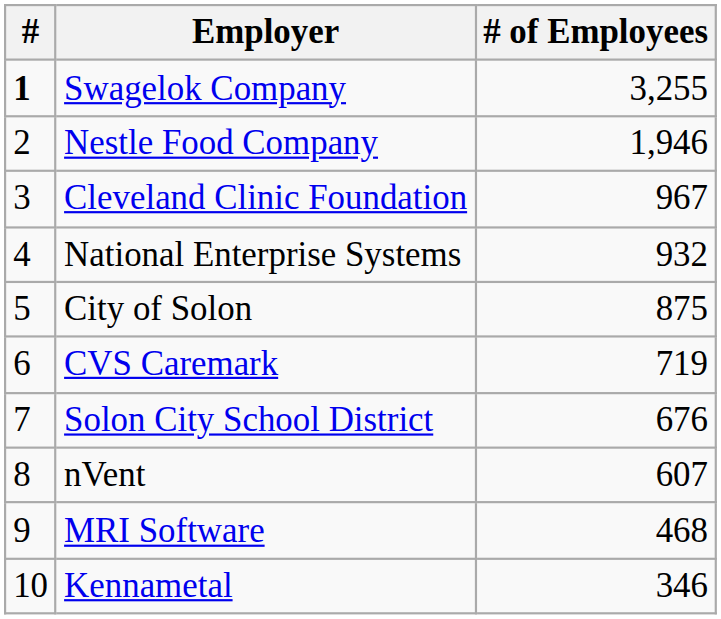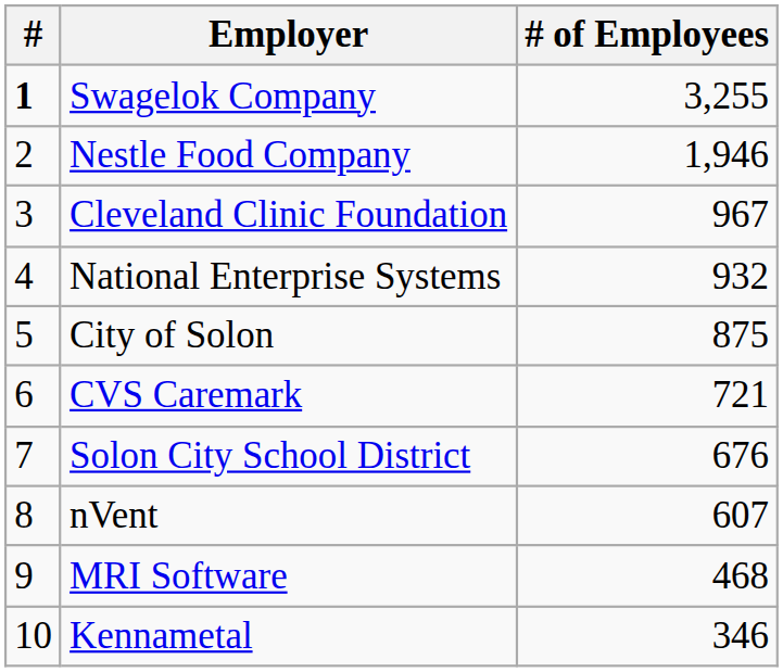CVS Caremark | # of Employees: 719 -> 721
